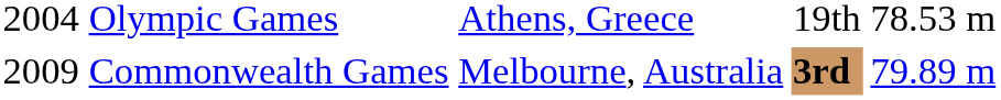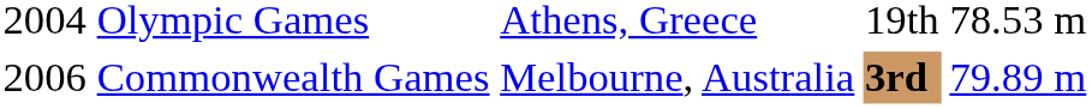Commonwealth Games | column 1: 2009 -> 2006
